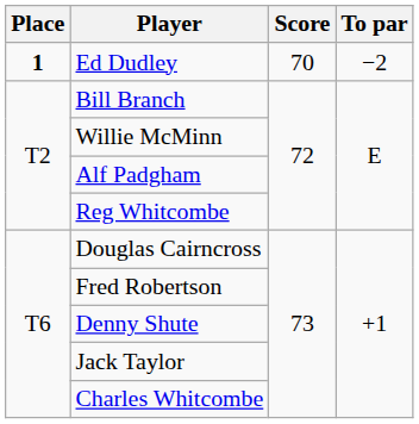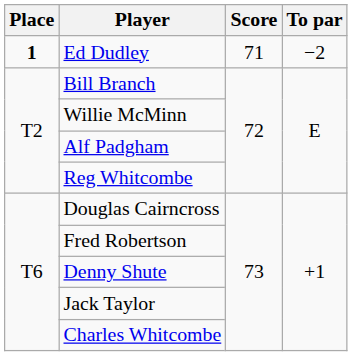Ed Dudley | Score: 70 -> 71
